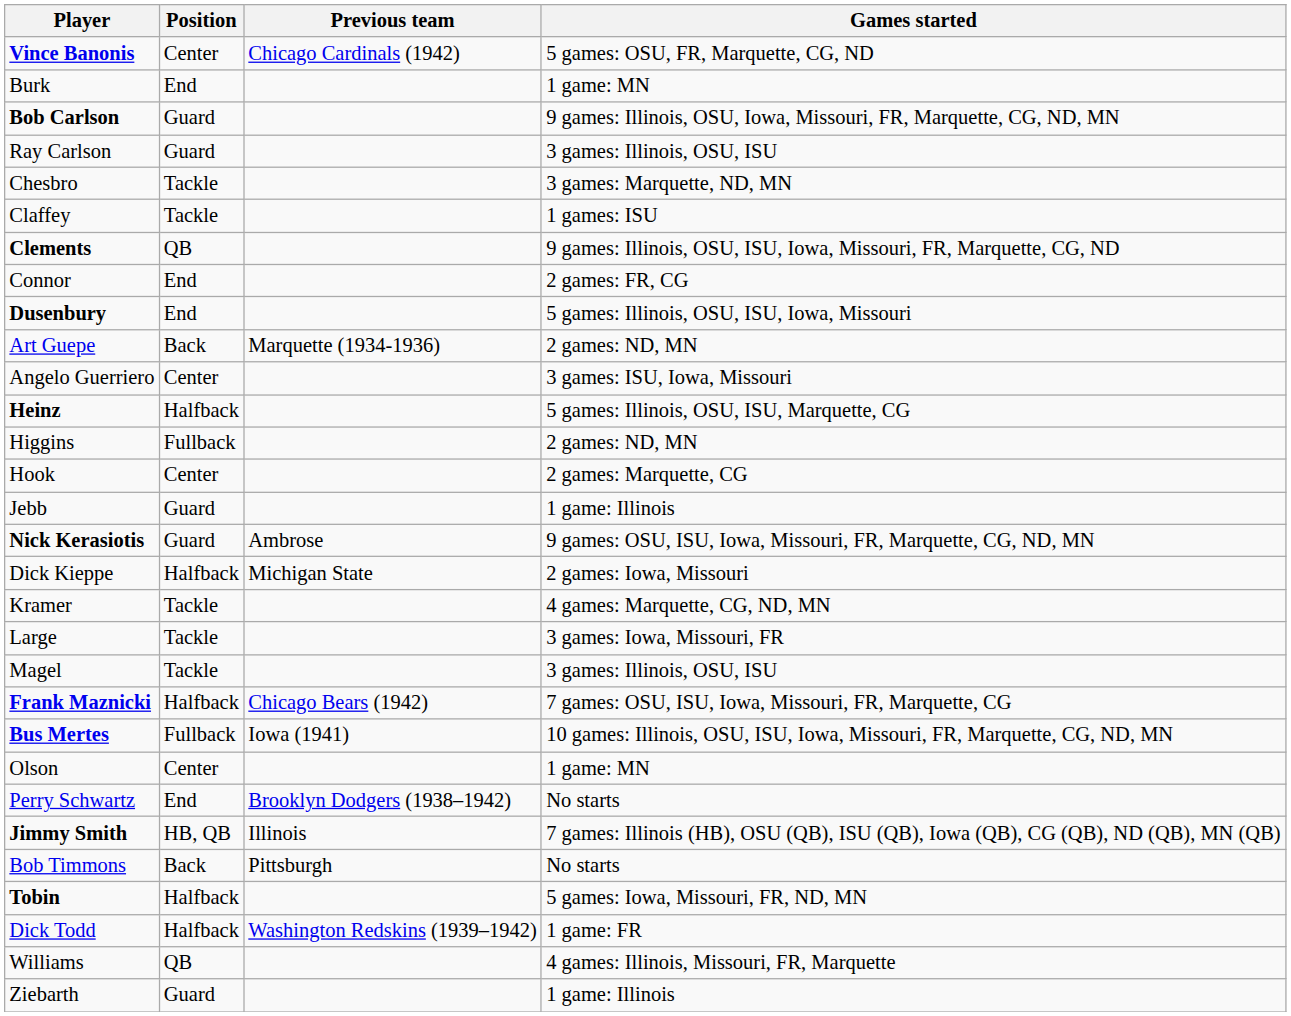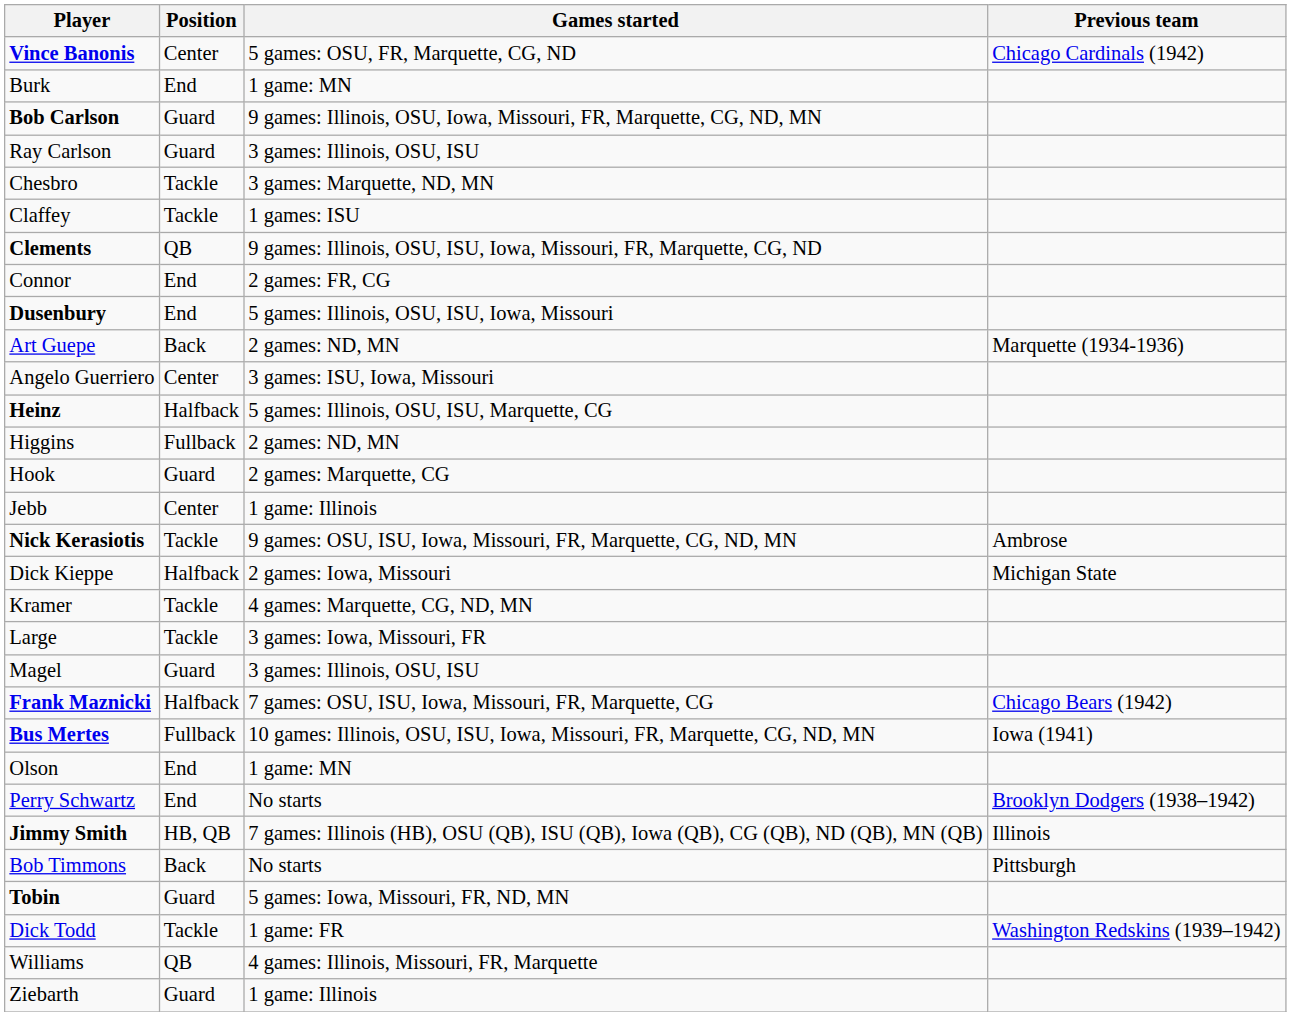columns swapped: Previous team <-> Games started
Hook | Position: Center -> Guard
Jebb | Position: Guard -> Center
Nick Kerasiotis | Position: Guard -> Tackle
Magel | Position: Tackle -> Guard
Olson | Position: Center -> End
Tobin | Position: Halfback -> Guard
Dick Todd | Position: Halfback -> Tackle
